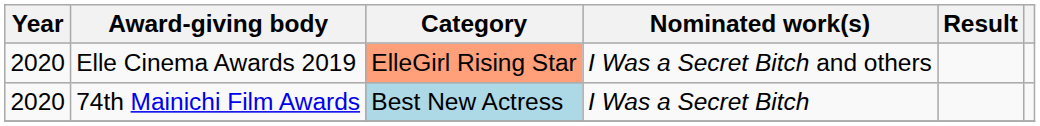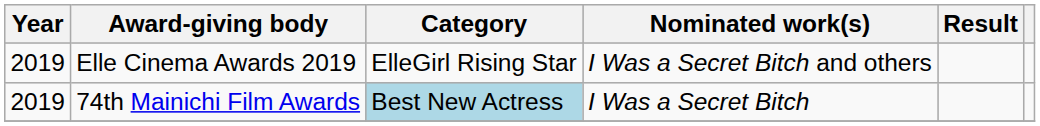Elle Cinema Awards 2019 | Year: 2020 -> 2019
Elle Cinema Awards 2019 | Category: lightsalmon background -> no background
74th Mainichi Film Awards | Year: 2020 -> 2019
